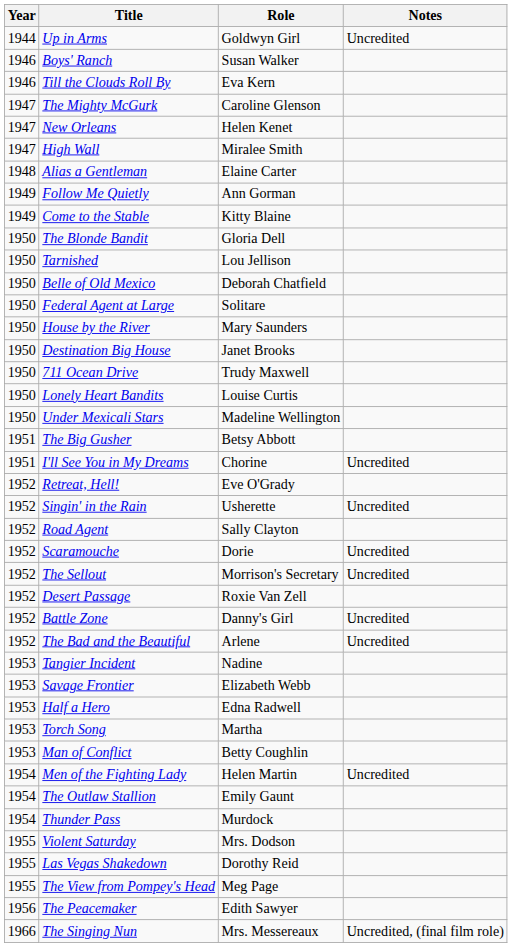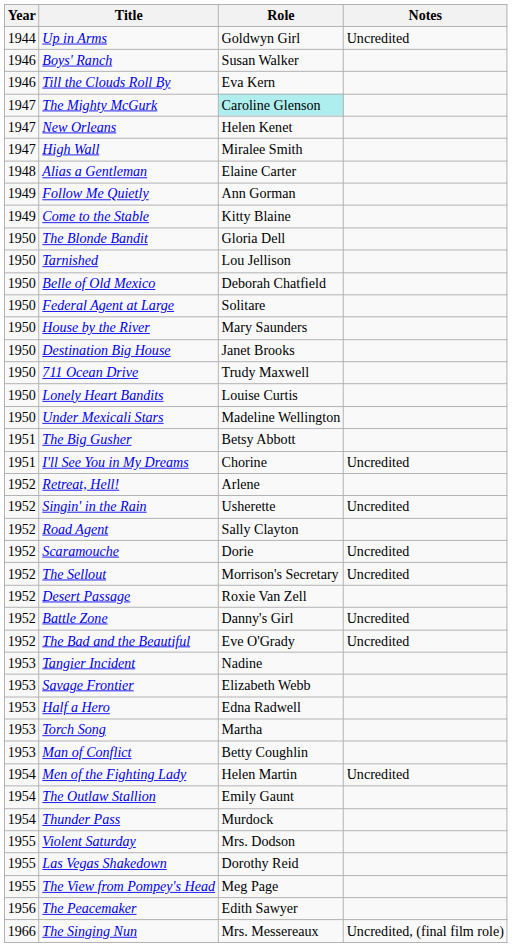The Mighty McGurk | Role: no background -> paleturquoise background
Retreat, Hell! | Role: Eve O'Grady -> Arlene
The Bad and the Beautiful | Role: Arlene -> Eve O'Grady
